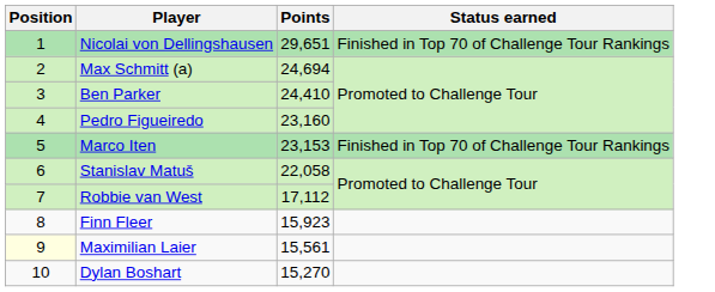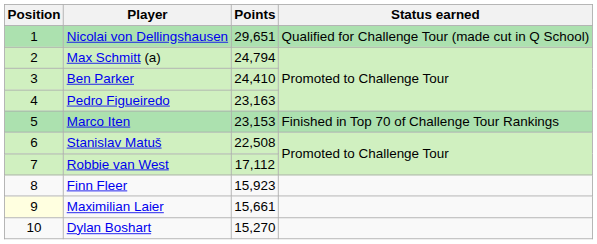Nicolai von Dellingshausen | Status earned: Finished in Top 70 of Challenge Tour Rankings -> Qualified for Challenge Tour (made cut in Q School)
Max Schmitt (a) | Points: 24,694 -> 24,794
Pedro Figueiredo | Points: 23,160 -> 23,163
Stanislav Matuš | Points: 22,058 -> 22,508
Maximilian Laier | Points: 15,561 -> 15,661
